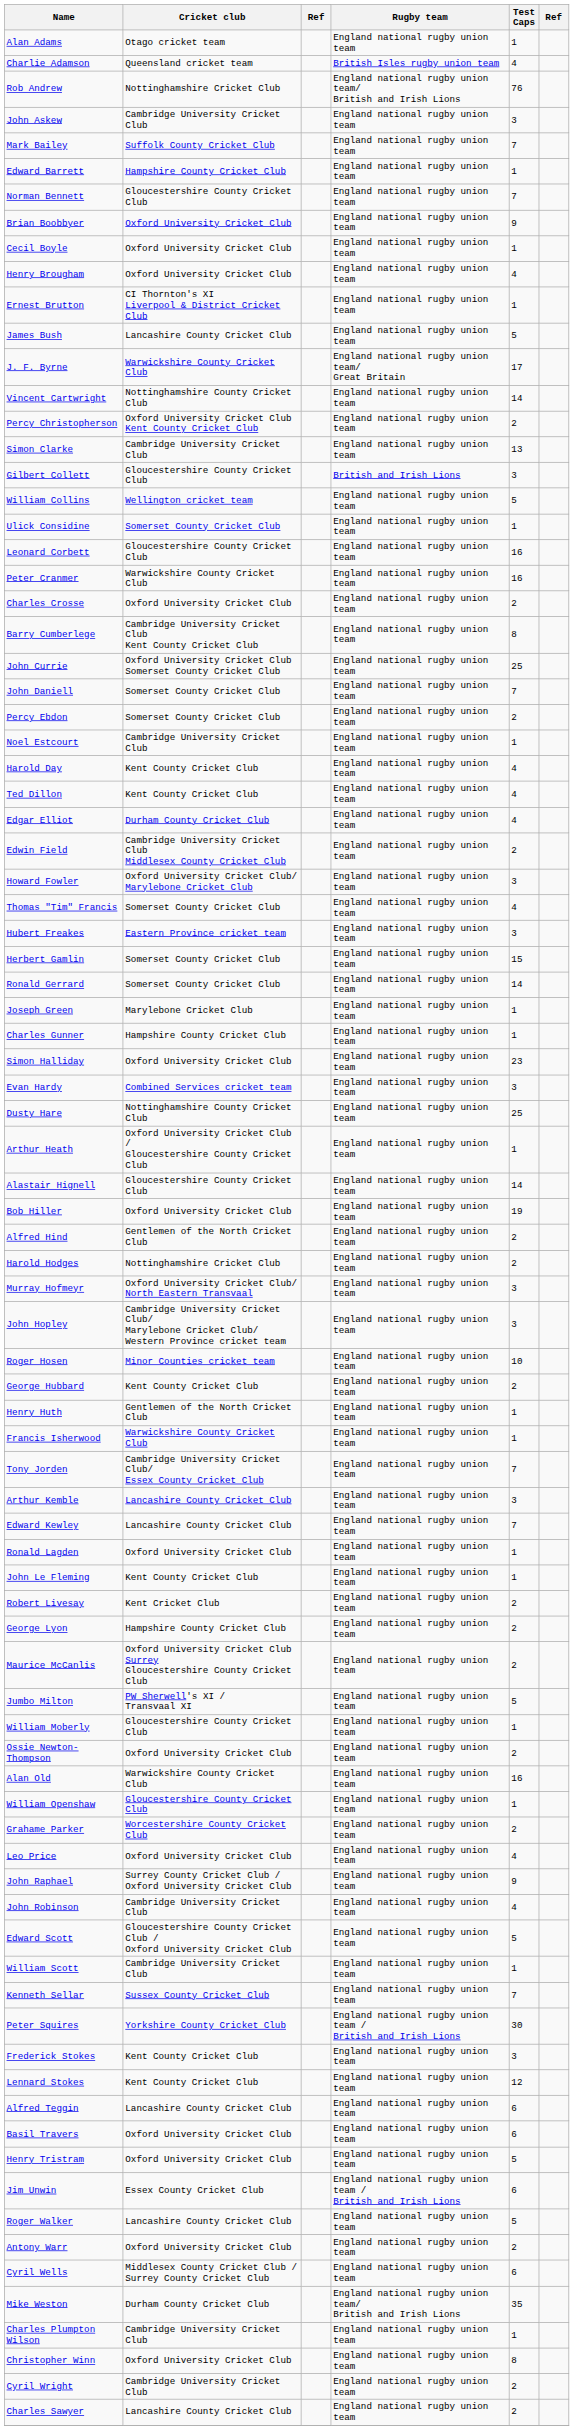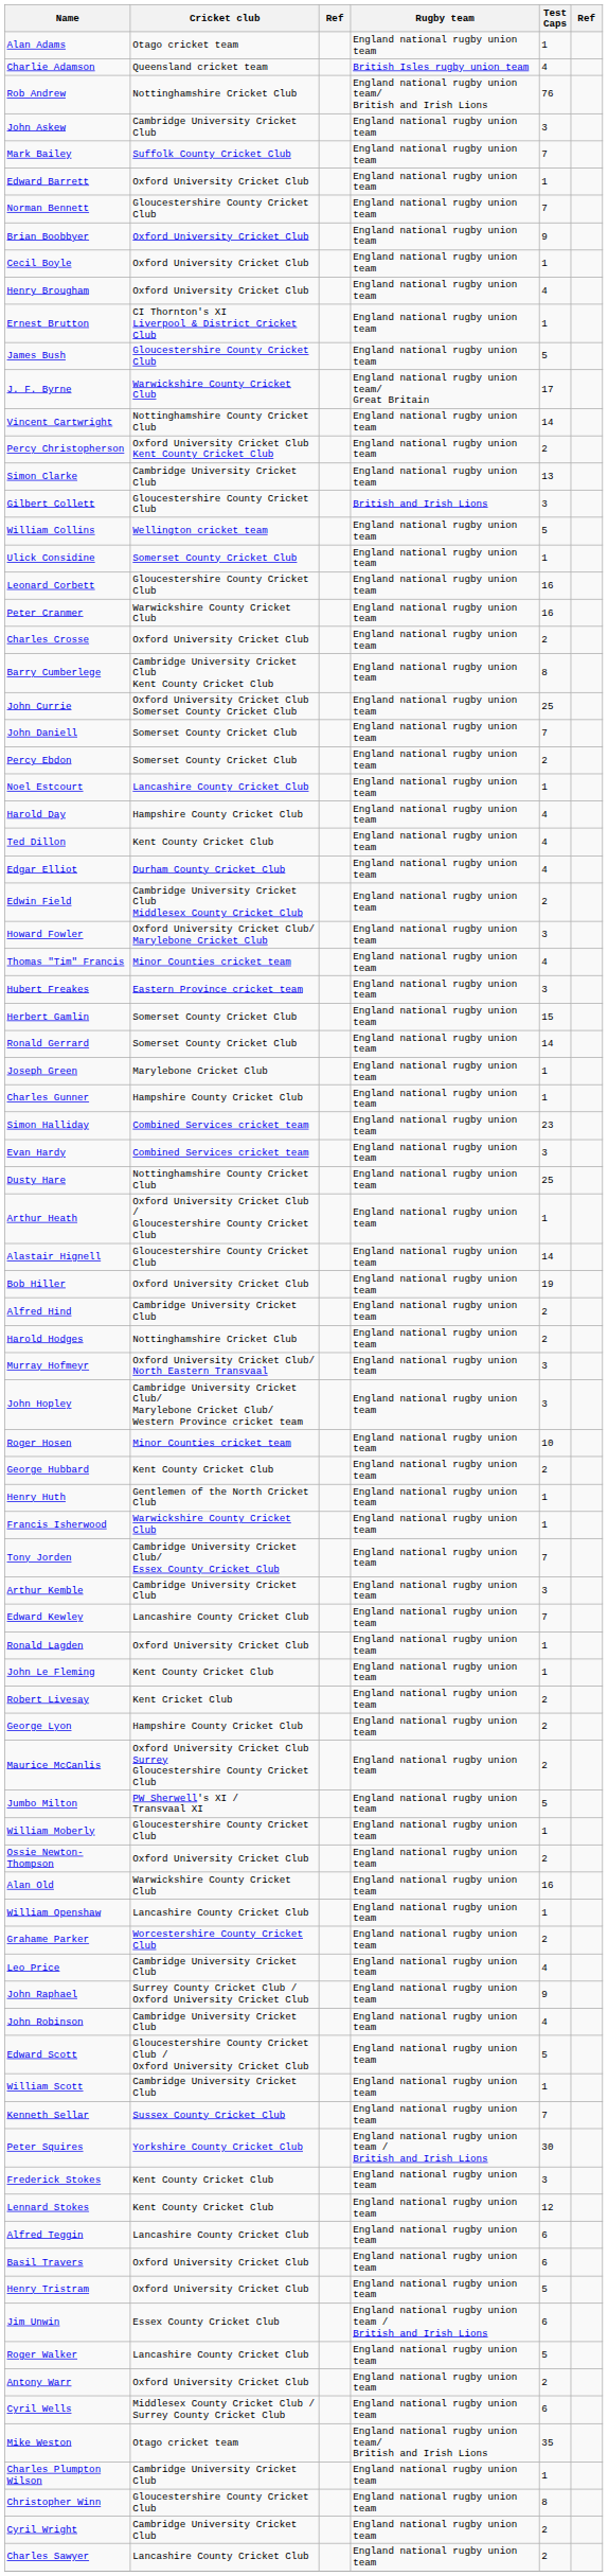Edward Barrett | Cricket club: Hampshire County Cricket Club -> Oxford University Cricket Club
James Bush | Cricket club: Lancashire County Cricket Club -> Gloucestershire County Cricket Club
Noel Estcourt | Cricket club: Cambridge University Cricket Club -> Lancashire County Cricket Club
Harold Day | Cricket club: Kent County Cricket Club -> Hampshire County Cricket Club
Thomas "Tim" Francis | Cricket club: Somerset County Cricket Club -> Minor Counties cricket team
Simon Halliday | Cricket club: Oxford University Cricket Club -> Combined Services cricket team
Alfred Hind | Cricket club: Gentlemen of the North Cricket Club -> Cambridge University Cricket Club
Arthur Kemble | Cricket club: Lancashire County Cricket Club -> Cambridge University Cricket Club
William Openshaw | Cricket club: Gloucestershire County Cricket Club -> Lancashire County Cricket Club
Leo Price | Cricket club: Oxford University Cricket Club -> Cambridge University Cricket Club
Mike Weston | Cricket club: Durham County Cricket Club -> Otago cricket team
Christopher Winn | Cricket club: Oxford University Cricket Club -> Gloucestershire County Cricket Club
